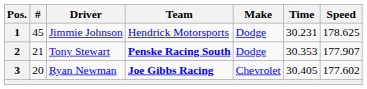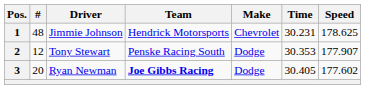1 | #: 45 -> 48
1 | Make: Dodge -> Chevrolet
2 | #: 21 -> 12
2 | Team: bold -> normal
3 | Make: Chevrolet -> Dodge
